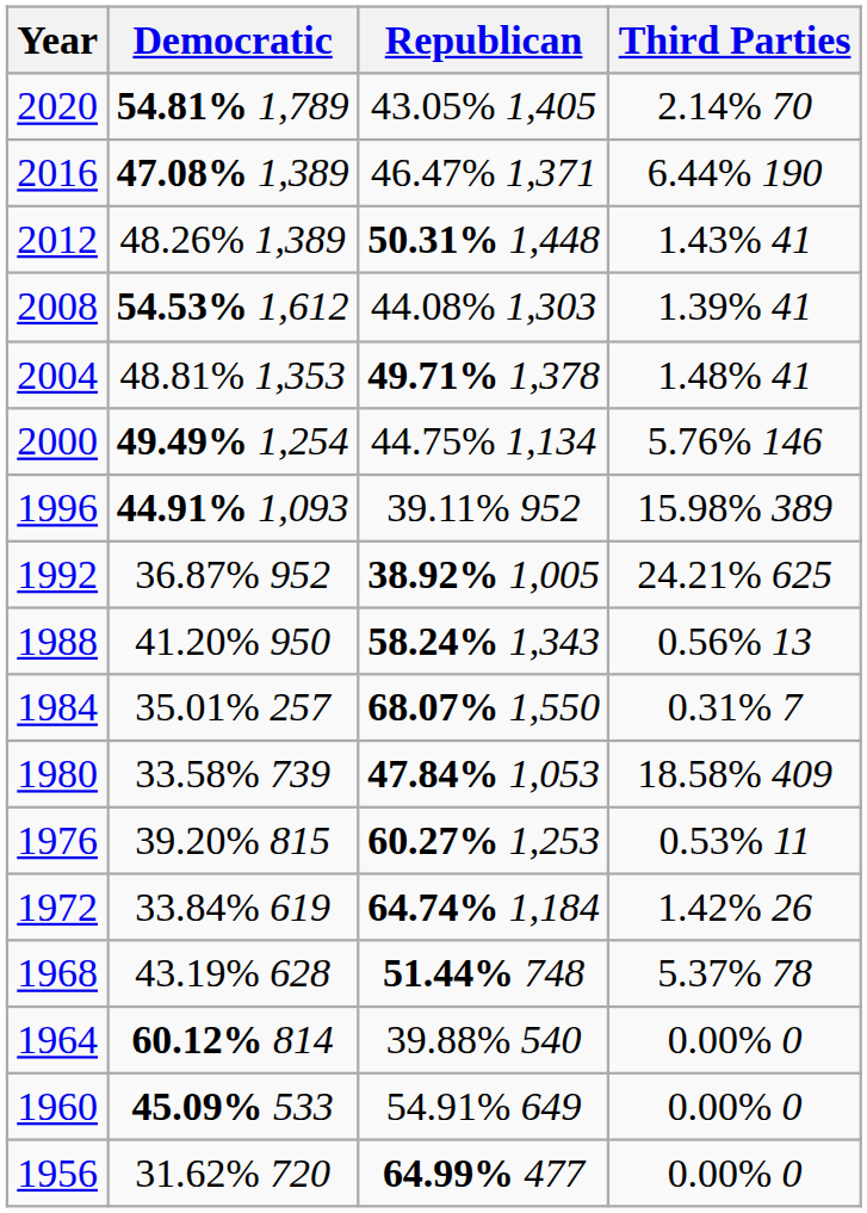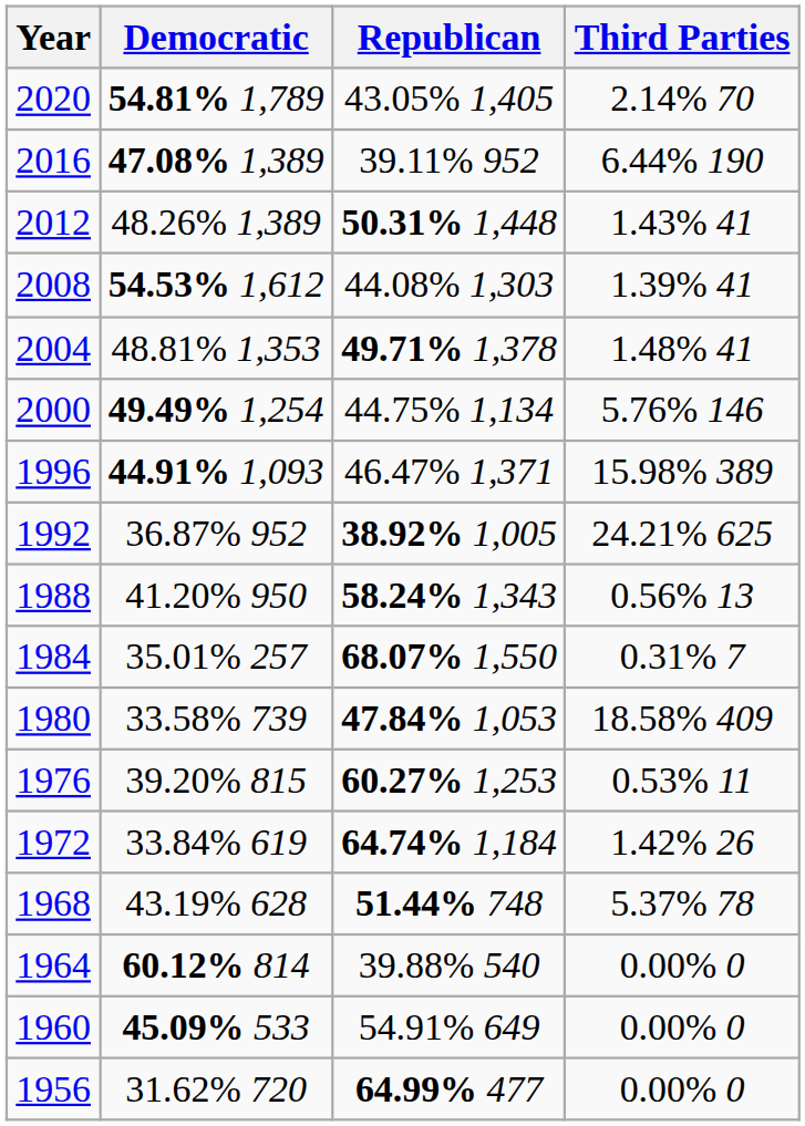2016 | Republican: 46.47% 1,371 -> 39.11% 952
1996 | Republican: 39.11% 952 -> 46.47% 1,371
